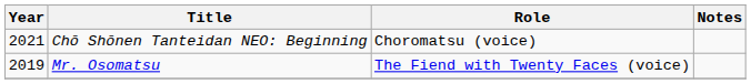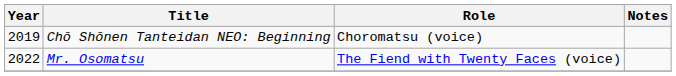Chō Shōnen Tanteidan NEO: Beginning | Year: 2021 -> 2019
Mr. Osomatsu | Year: 2019 -> 2022
